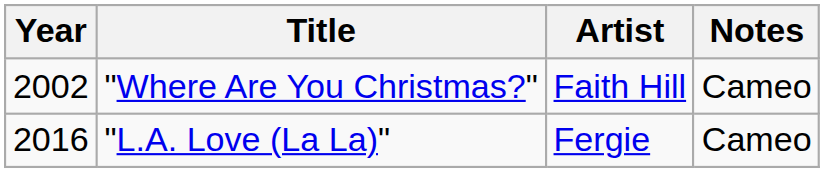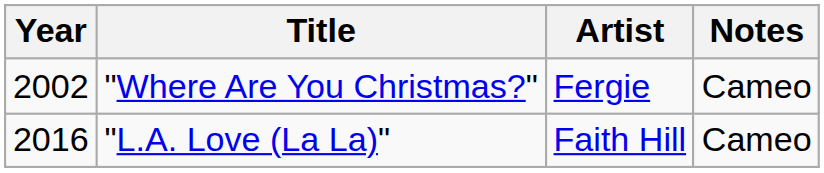"Where Are You Christmas?" | Artist: Faith Hill -> Fergie
"L.A. Love (La La)" | Artist: Fergie -> Faith Hill
